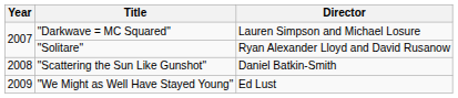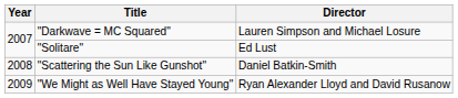"Solitare" | Director: Ryan Alexander Lloyd and David Rusanow -> Ed Lust
"We Might as Well Have Stayed Young" | Director: Ed Lust -> Ryan Alexander Lloyd and David Rusanow
